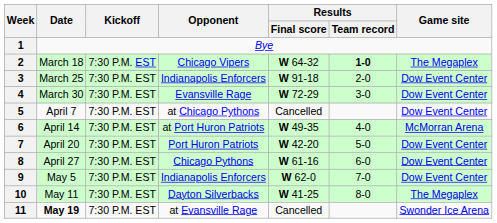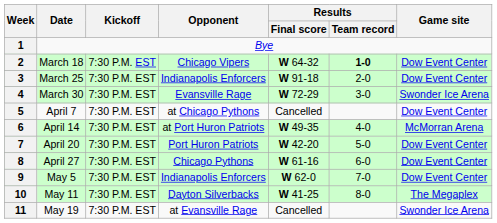2 | Game site: The Megaplex -> Dow Event Center
4 | Game site: Dow Event Center -> Swonder Ice Arena
11 | Date: bold -> normal
